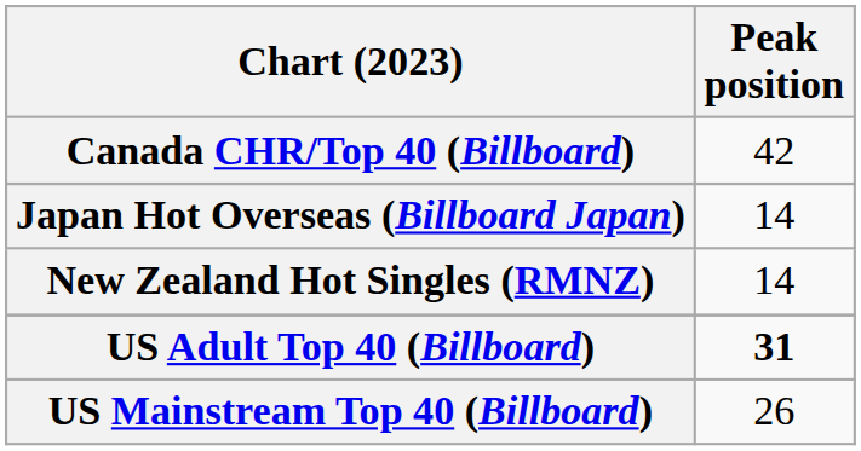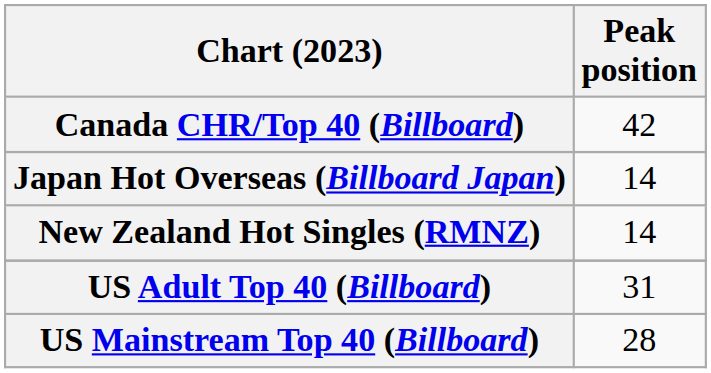US Adult Top 40 (Billboard) | Peak position: bold -> normal
US Mainstream Top 40 (Billboard) | Peak position: 26 -> 28
